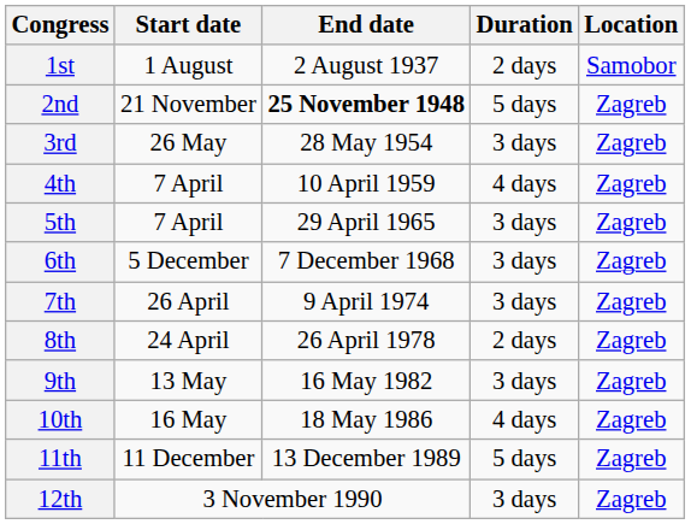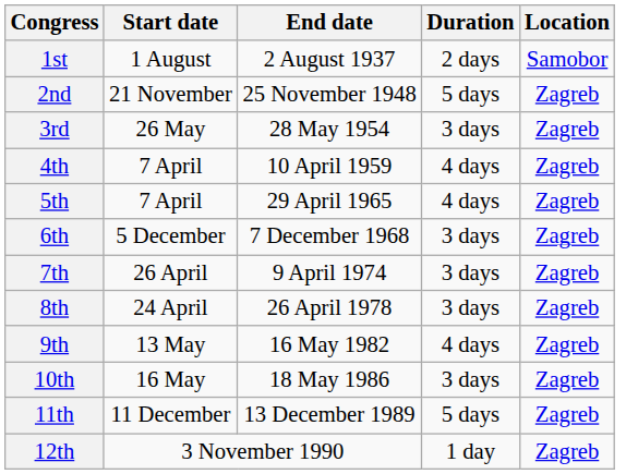2nd | End date: bold -> normal
5th | Duration: 3 days -> 4 days
8th | Duration: 2 days -> 3 days
9th | Duration: 3 days -> 4 days
10th | Duration: 4 days -> 3 days
12th | Duration: 3 days -> 1 day
